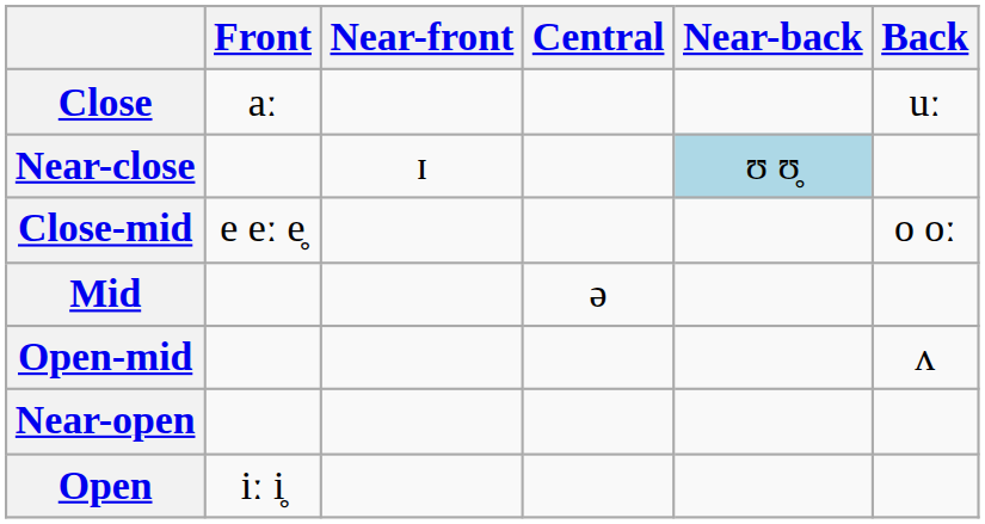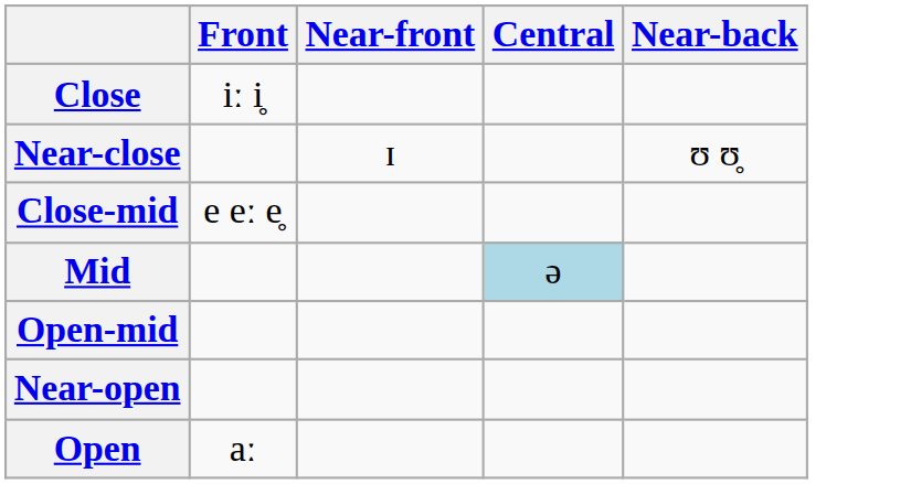- column: Back | uː | o oː | ʌ
Close | Front: aː -> iː i̥
Near-close | Near-back: lightblue background -> no background
Mid | Central: no background -> lightblue background
Open | Front: iː i̥ -> aː
